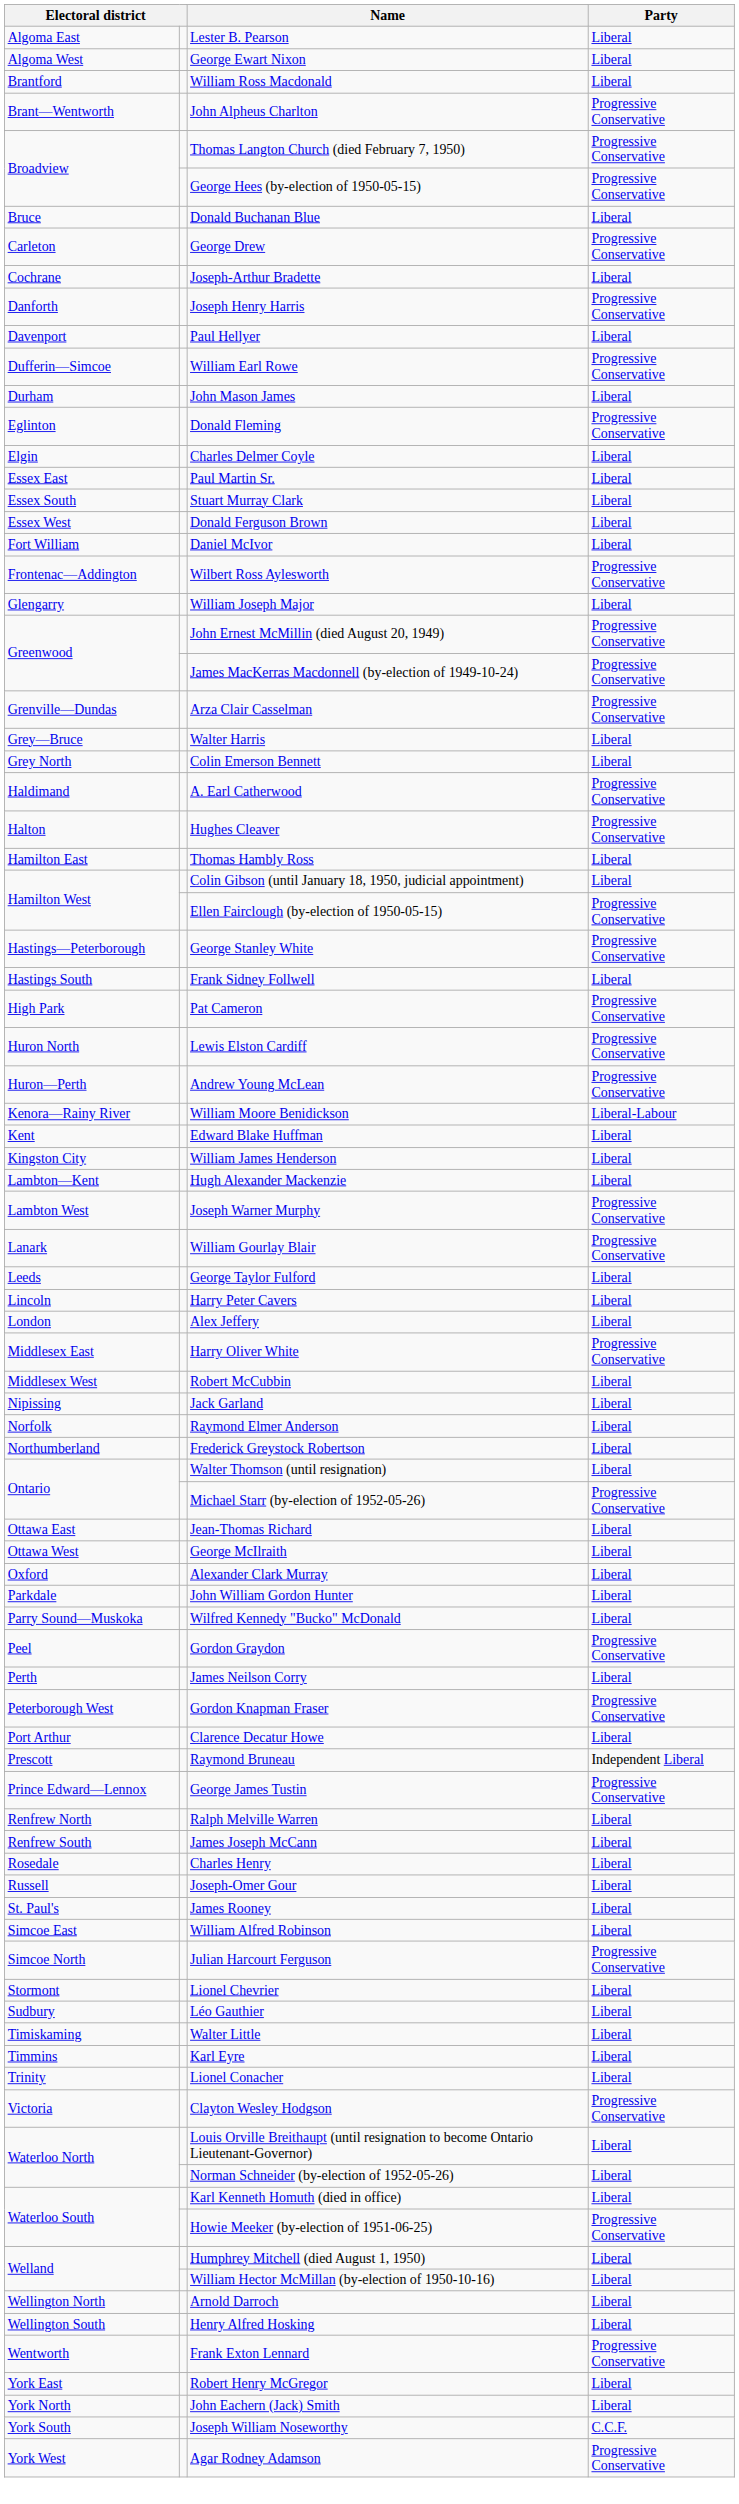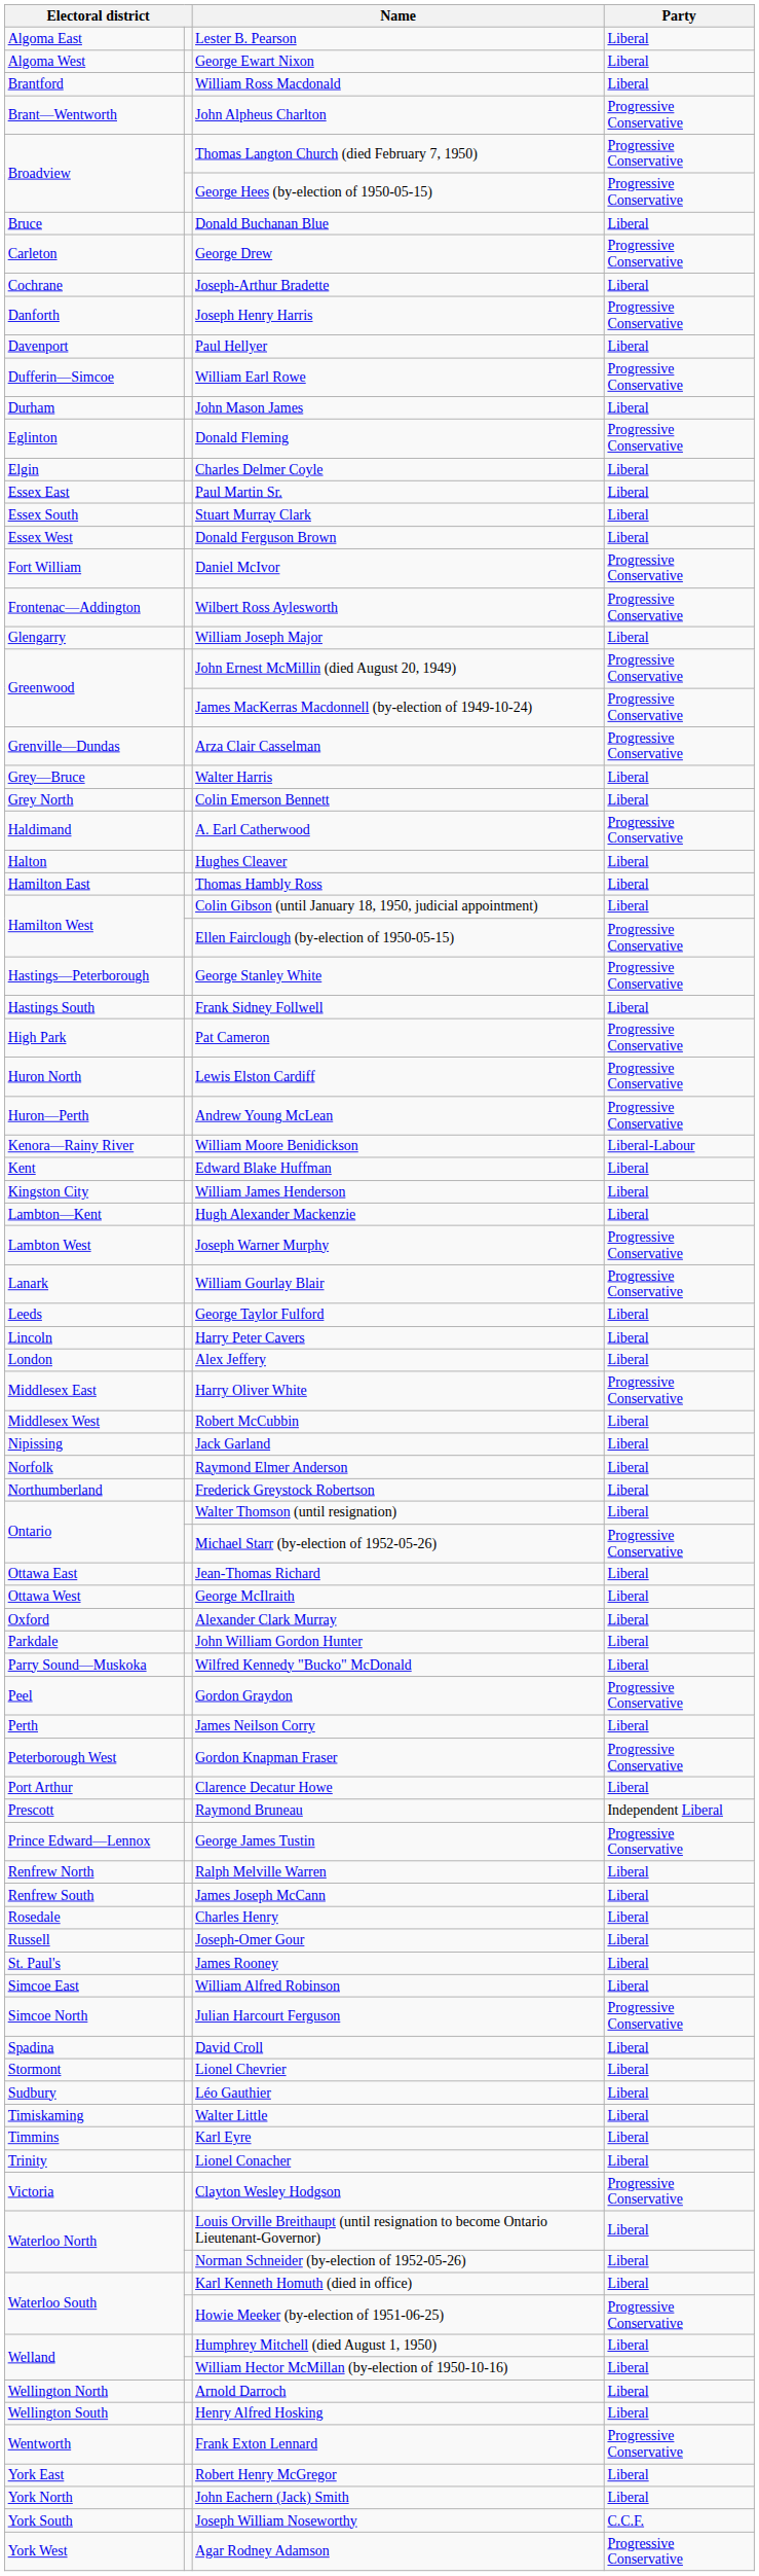Daniel McIvor | Party: Liberal -> Progressive Conservative
Hughes Cleaver | Party: Progressive Conservative -> Liberal
+ row: Spadina | David Croll | Liberal
